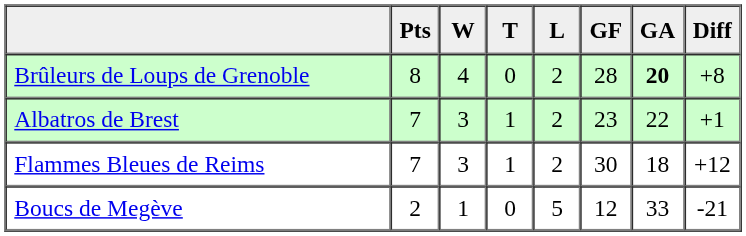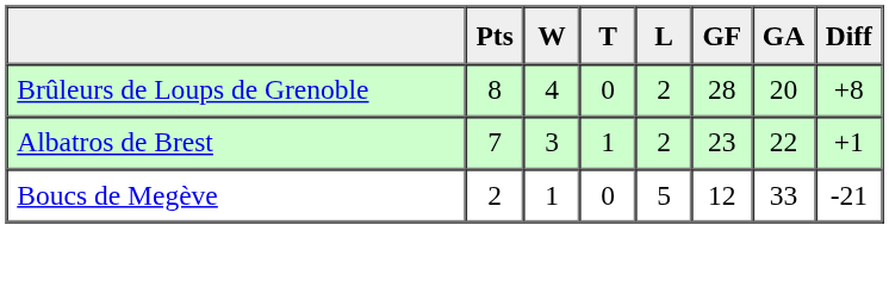Brûleurs de Loups de Grenoble | GA: bold -> normal
- row: Flammes Bleues de Reims | 7 | 3 | 1 | 2 | 30 | 18 | +12
